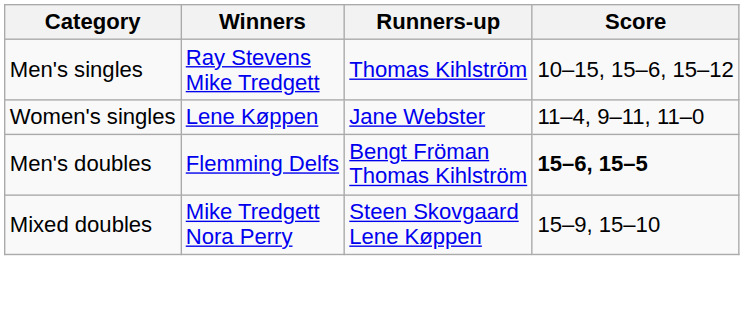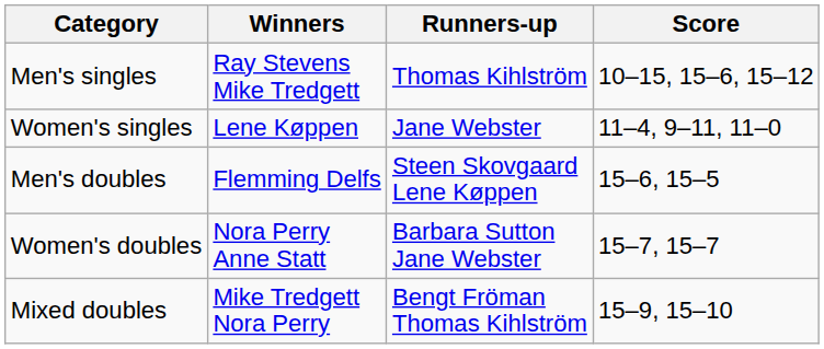Men's doubles | Runners-up: Bengt Fröman Thomas Kihlström -> Steen Skovgaard Lene Køppen
Men's doubles | Score: bold -> normal
+ row: Women's doubles | Nora Perry Anne Statt | Barbara Sutton Jane Webster | 15–7, 15–7
Mixed doubles | Runners-up: Steen Skovgaard Lene Køppen -> Bengt Fröman Thomas Kihlström
